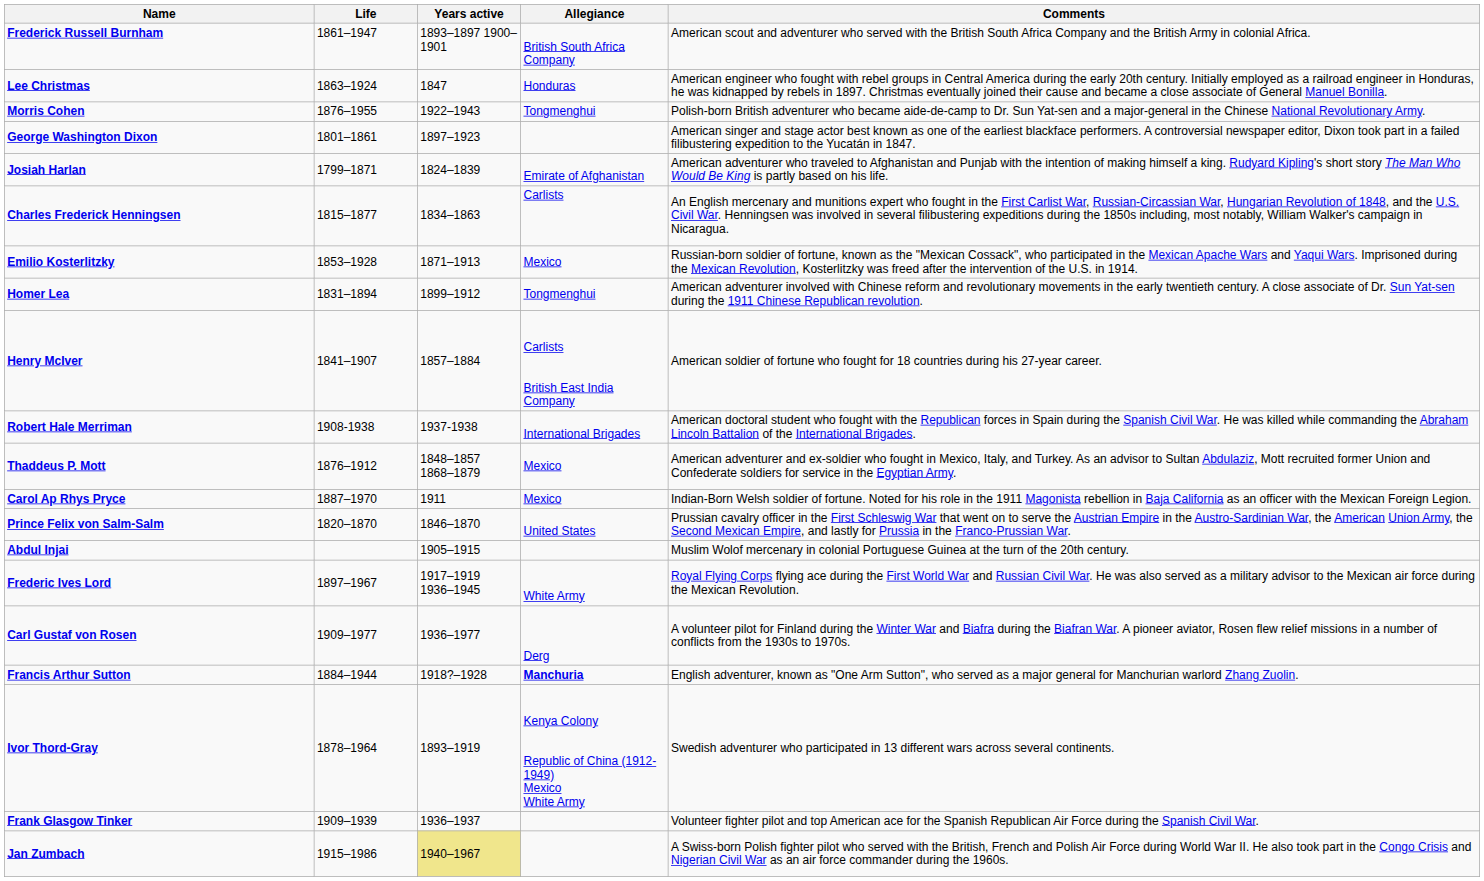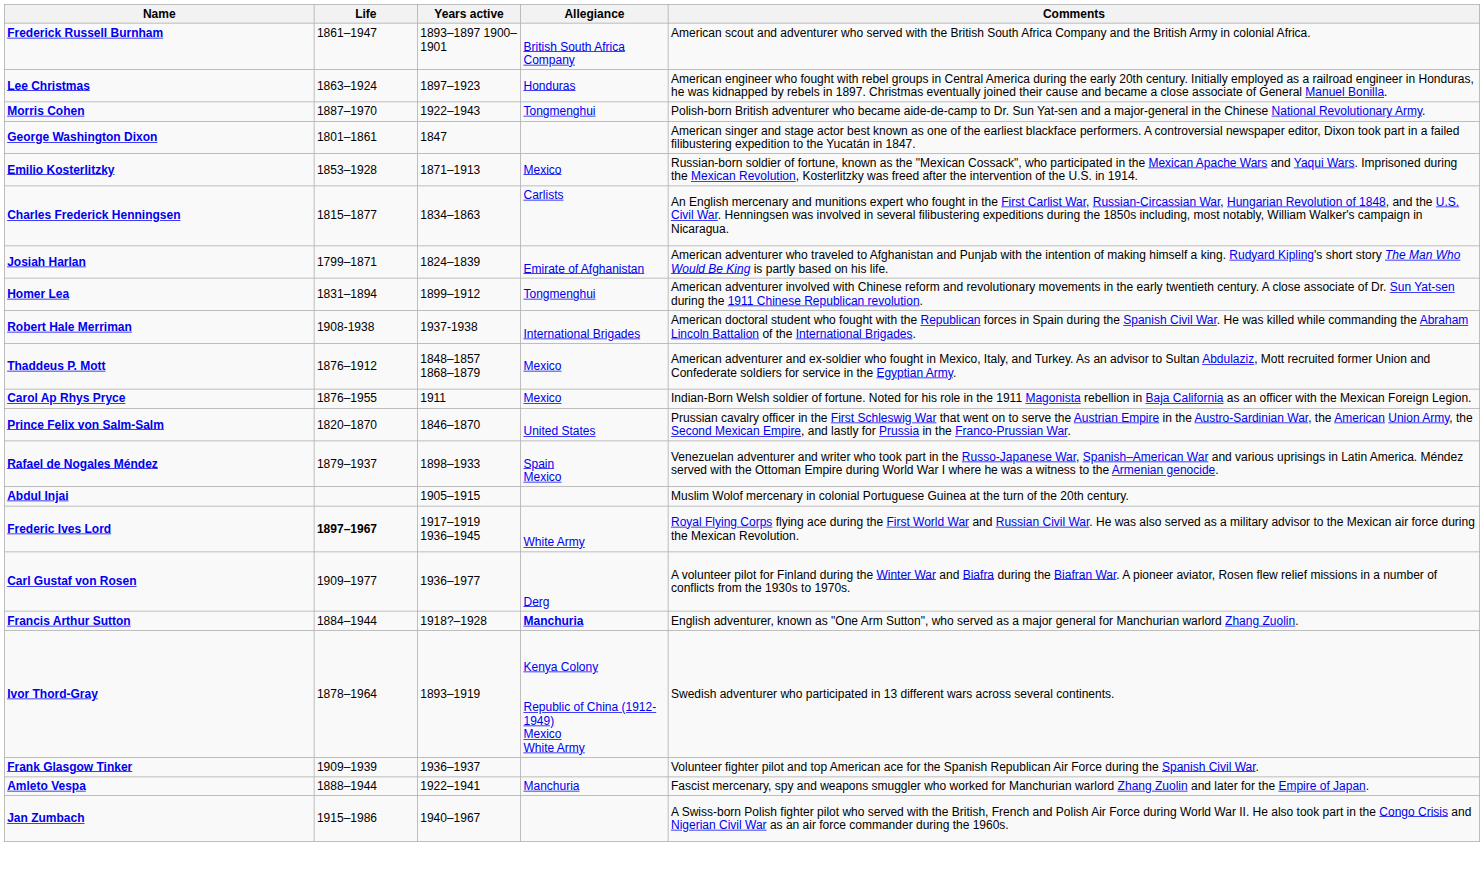Lee Christmas | Years active: 1847 -> 1897–1923
Morris Cohen | Life: 1876–1955 -> 1887–1970
George Washington Dixon | Years active: 1897–1923 -> 1847
rows swapped: Josiah Harlan <-> Emilio Kosterlitzky
- row: Henry McIver | 1841–1907 | 1857–1884 | Carlists British East India Company | American soldier of fortune who fought for 18 countries during his 27-year career.
Carol Ap Rhys Pryce | Life: 1887–1970 -> 1876–1955
+ row: Rafael de Nogales Méndez | 1879–1937 | 1898–1933 | Spain Mexico | Venezuelan adventurer and writer who took part in the Russo-Japanese War, Spanish–American War and various uprisings in Latin America. Méndez served with the Ottoman Empire during World War I where he was a witness to the Armenian genocide.
Frederic Ives Lord | Life: normal -> bold
+ row: Amleto Vespa | 1888–1944 | 1922–1941 | Manchuria | Fascist mercenary, spy and weapons smuggler who worked for Manchurian warlord Zhang Zuolin and later for the Empire of Japan.
Jan Zumbach | Years active: khaki background -> no background
